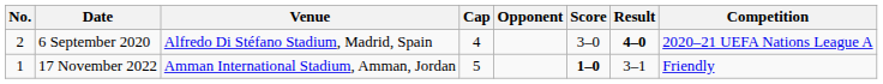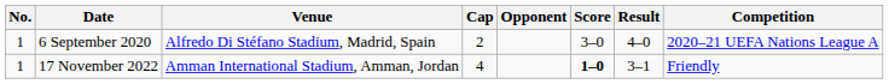6 September 2020 | No.: 2 -> 1
6 September 2020 | Cap: 4 -> 2
6 September 2020 | Result: bold -> normal
17 November 2022 | Cap: 5 -> 4
